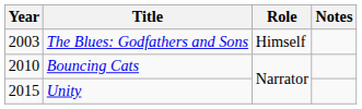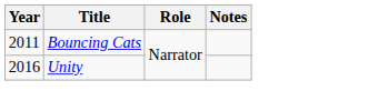- row: 2003 | The Blues: Godfathers and Sons | Himself
Bouncing Cats | Year: 2010 -> 2011
Unity | Year: 2015 -> 2016
